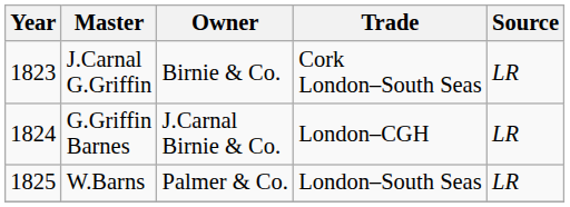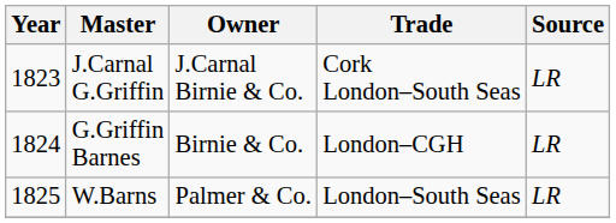J.Carnal G.Griffin | Owner: Birnie & Co. -> J.Carnal Birnie & Co.
G.Griffin Barnes | Owner: J.Carnal Birnie & Co. -> Birnie & Co.
